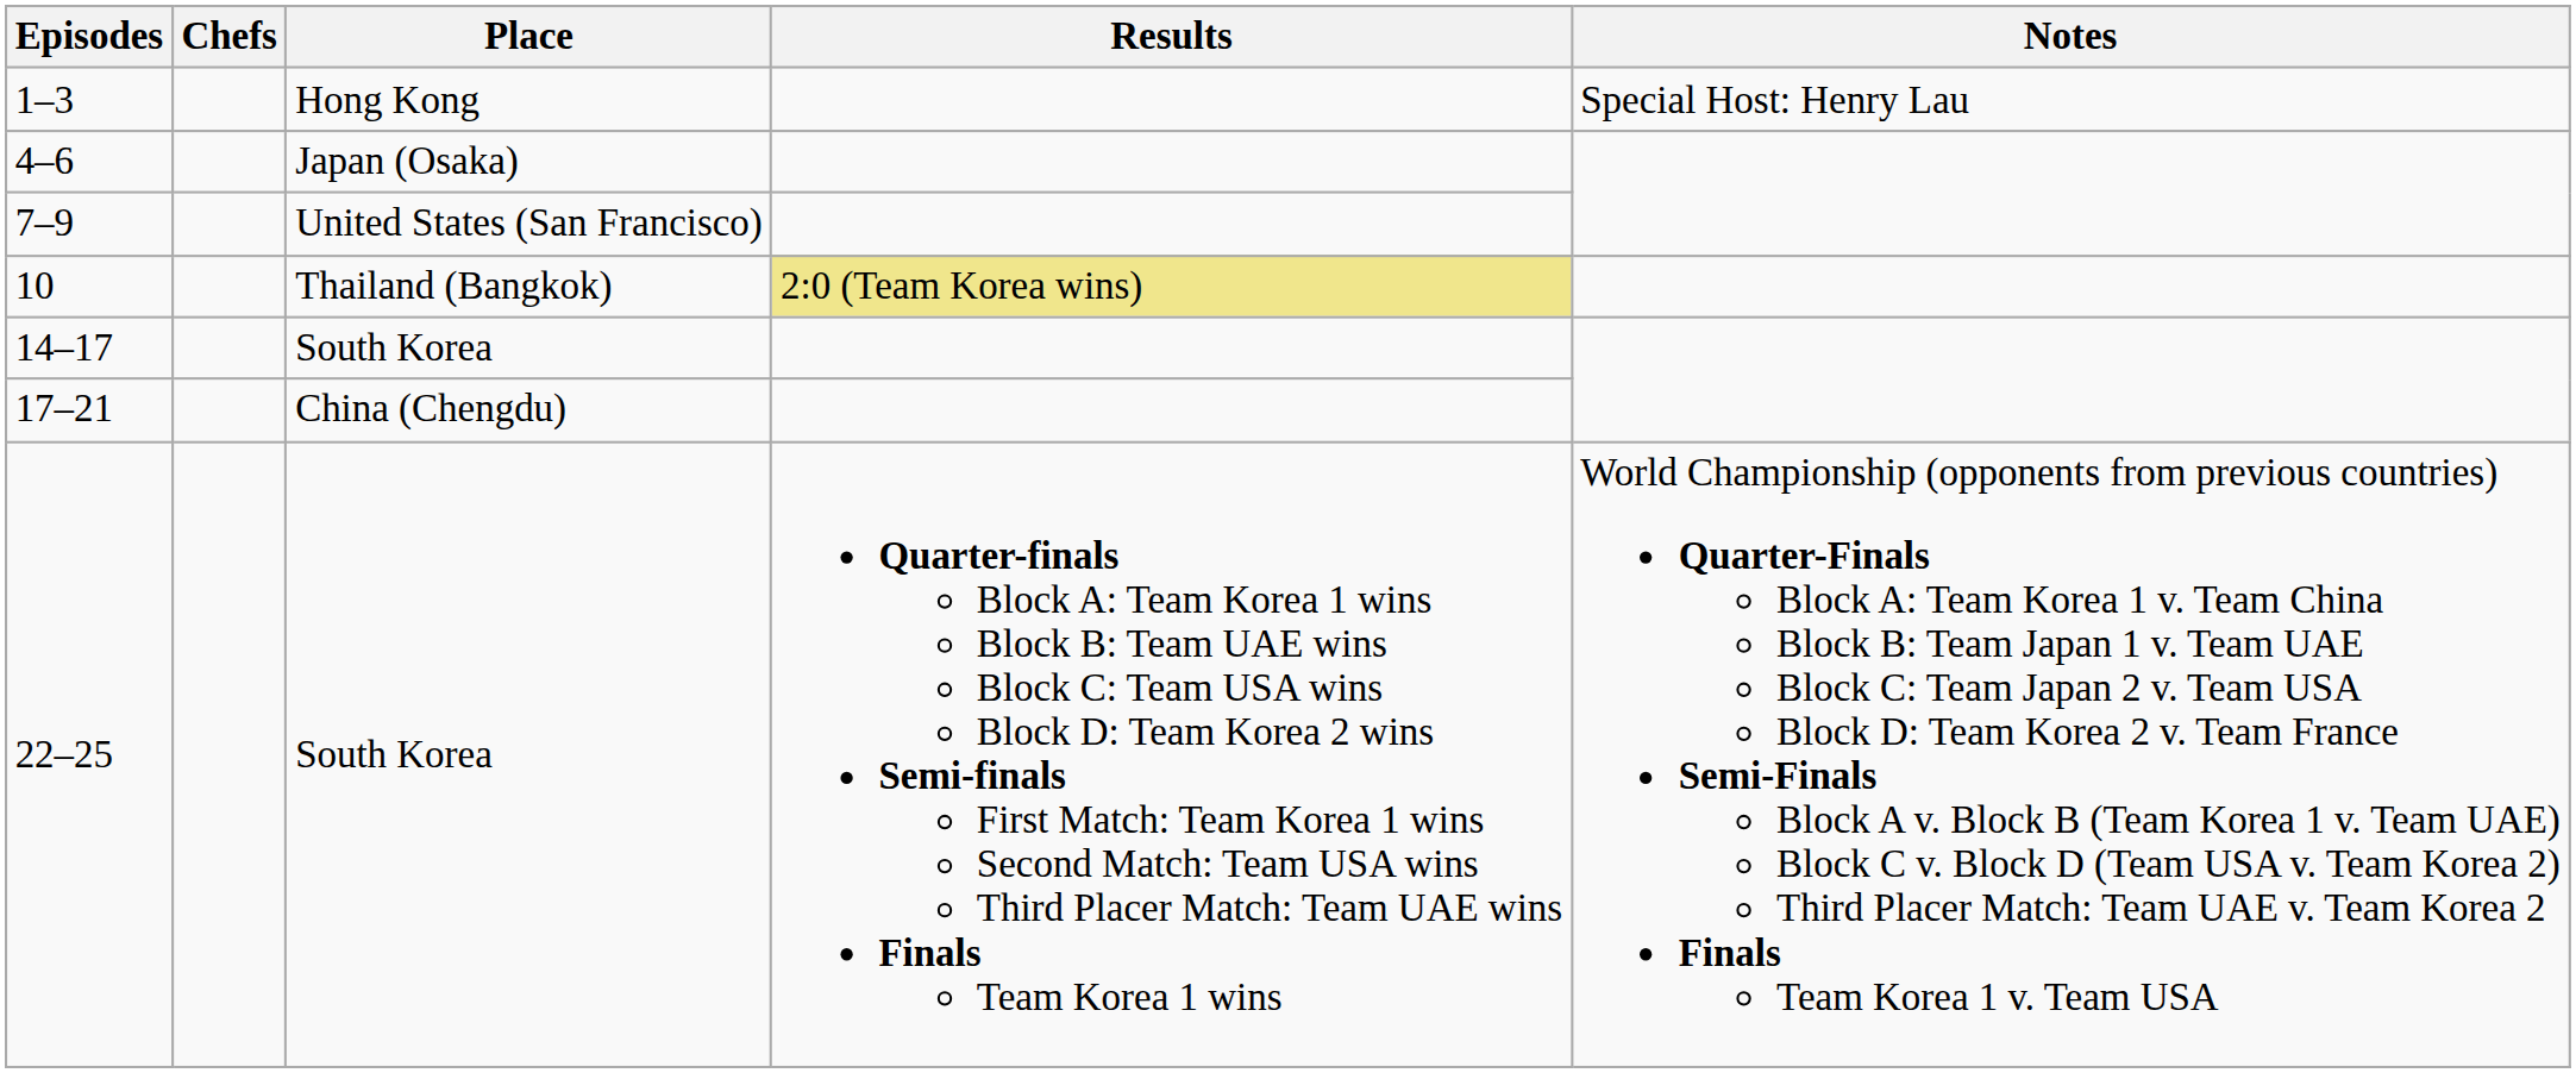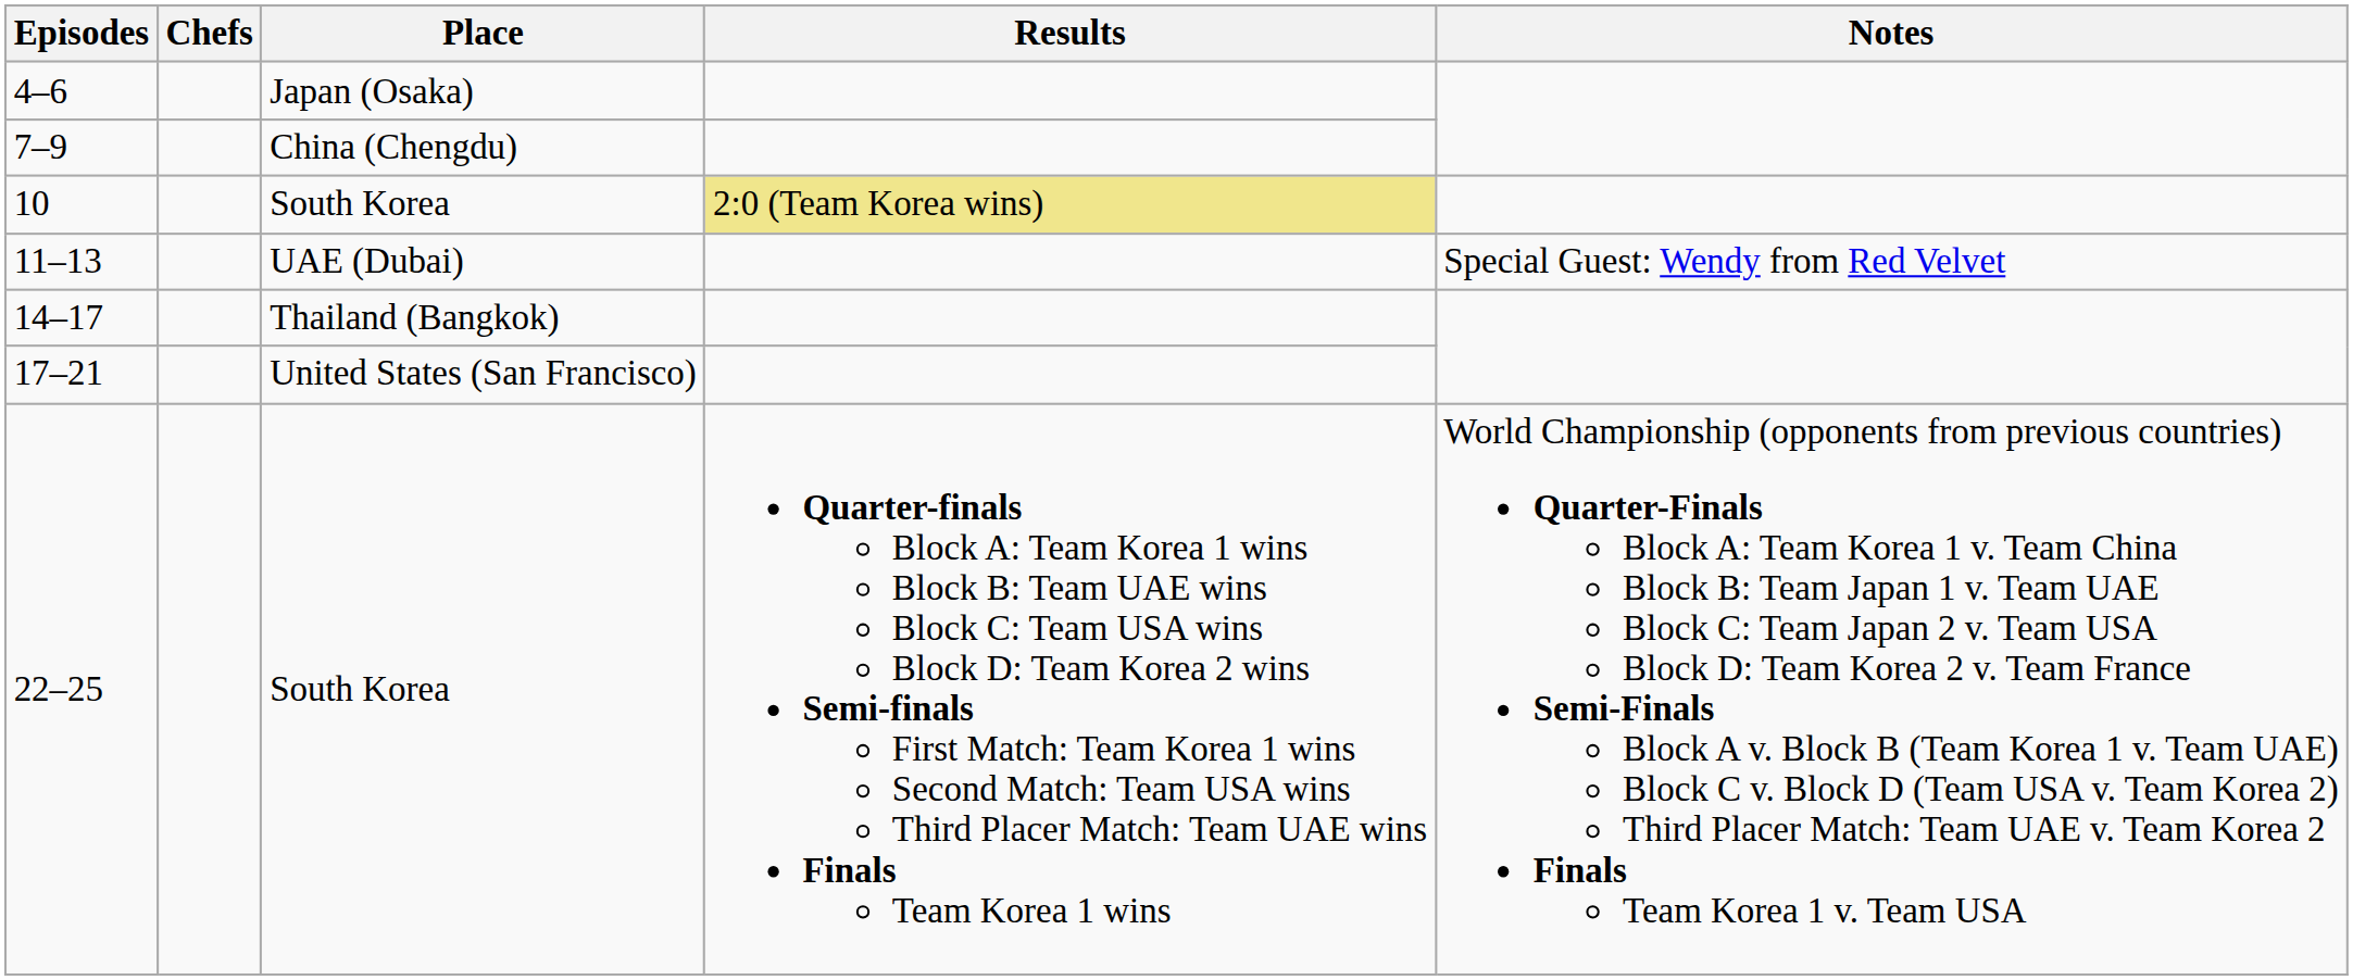- row: 1–3 | Hong Kong | Special Host: Henry Lau
7–9 | Place: United States (San Francisco) -> China (Chengdu)
10 | Place: Thailand (Bangkok) -> South Korea
+ row: 11–13 | UAE (Dubai) | Special Guest: Wendy from Red Velvet
14–17 | Place: South Korea -> Thailand (Bangkok)
17–21 | Place: China (Chengdu) -> United States (San Francisco)
